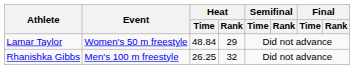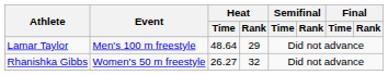Lamar Taylor | Event: Women's 50 m freestyle -> Men's 100 m freestyle
Lamar Taylor | Heat / Time: 48.84 -> 48.64
Rhanishka Gibbs | Event: Men's 100 m freestyle -> Women's 50 m freestyle
Rhanishka Gibbs | Heat / Time: 26.25 -> 26.27
